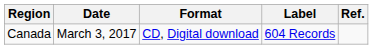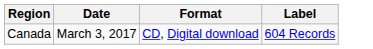- column: Ref.
